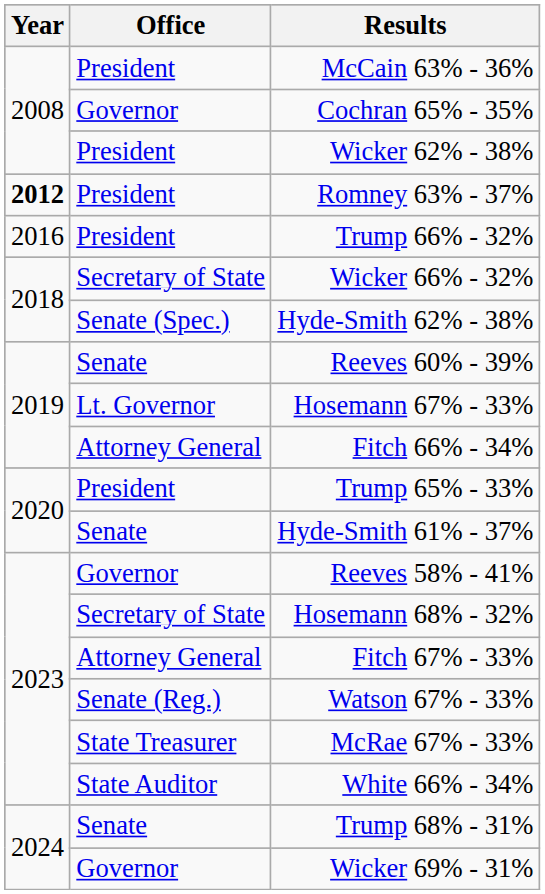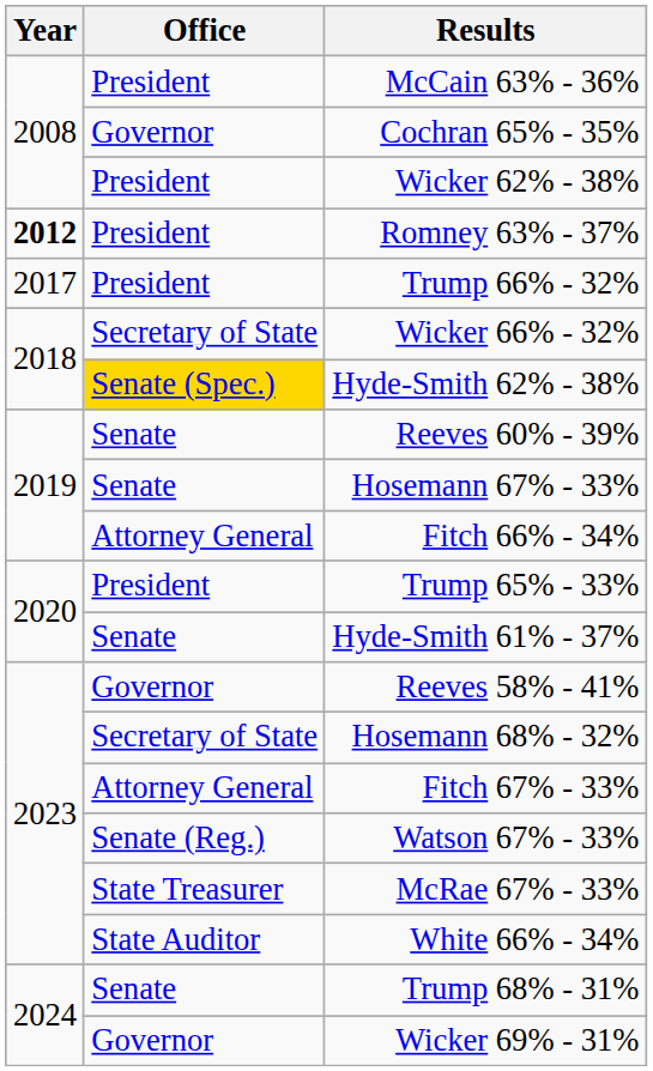Trump 66% - 32% | Year: 2016 -> 2017
Hyde-Smith 62% - 38% | Office: no background -> gold background
Hosemann 67% - 33% | Office: Lt. Governor -> Senate
